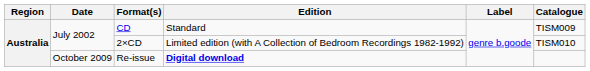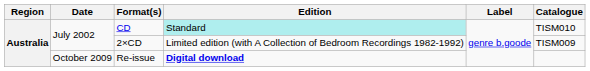CD | Edition: no background -> paleturquoise background
CD | Catalogue: TISM009 -> TISM010
2×CD | Catalogue: TISM010 -> TISM009
